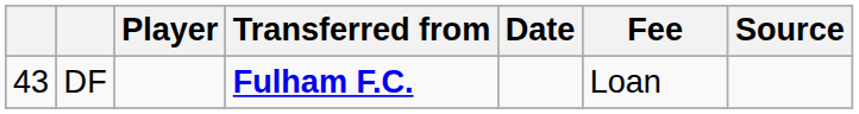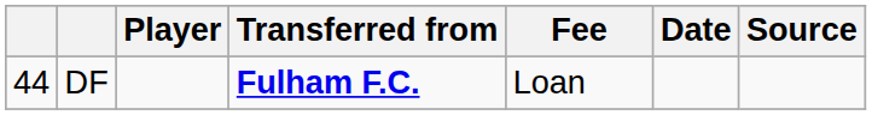columns swapped: Fee <-> Date
DF | column 1: 43 -> 44
